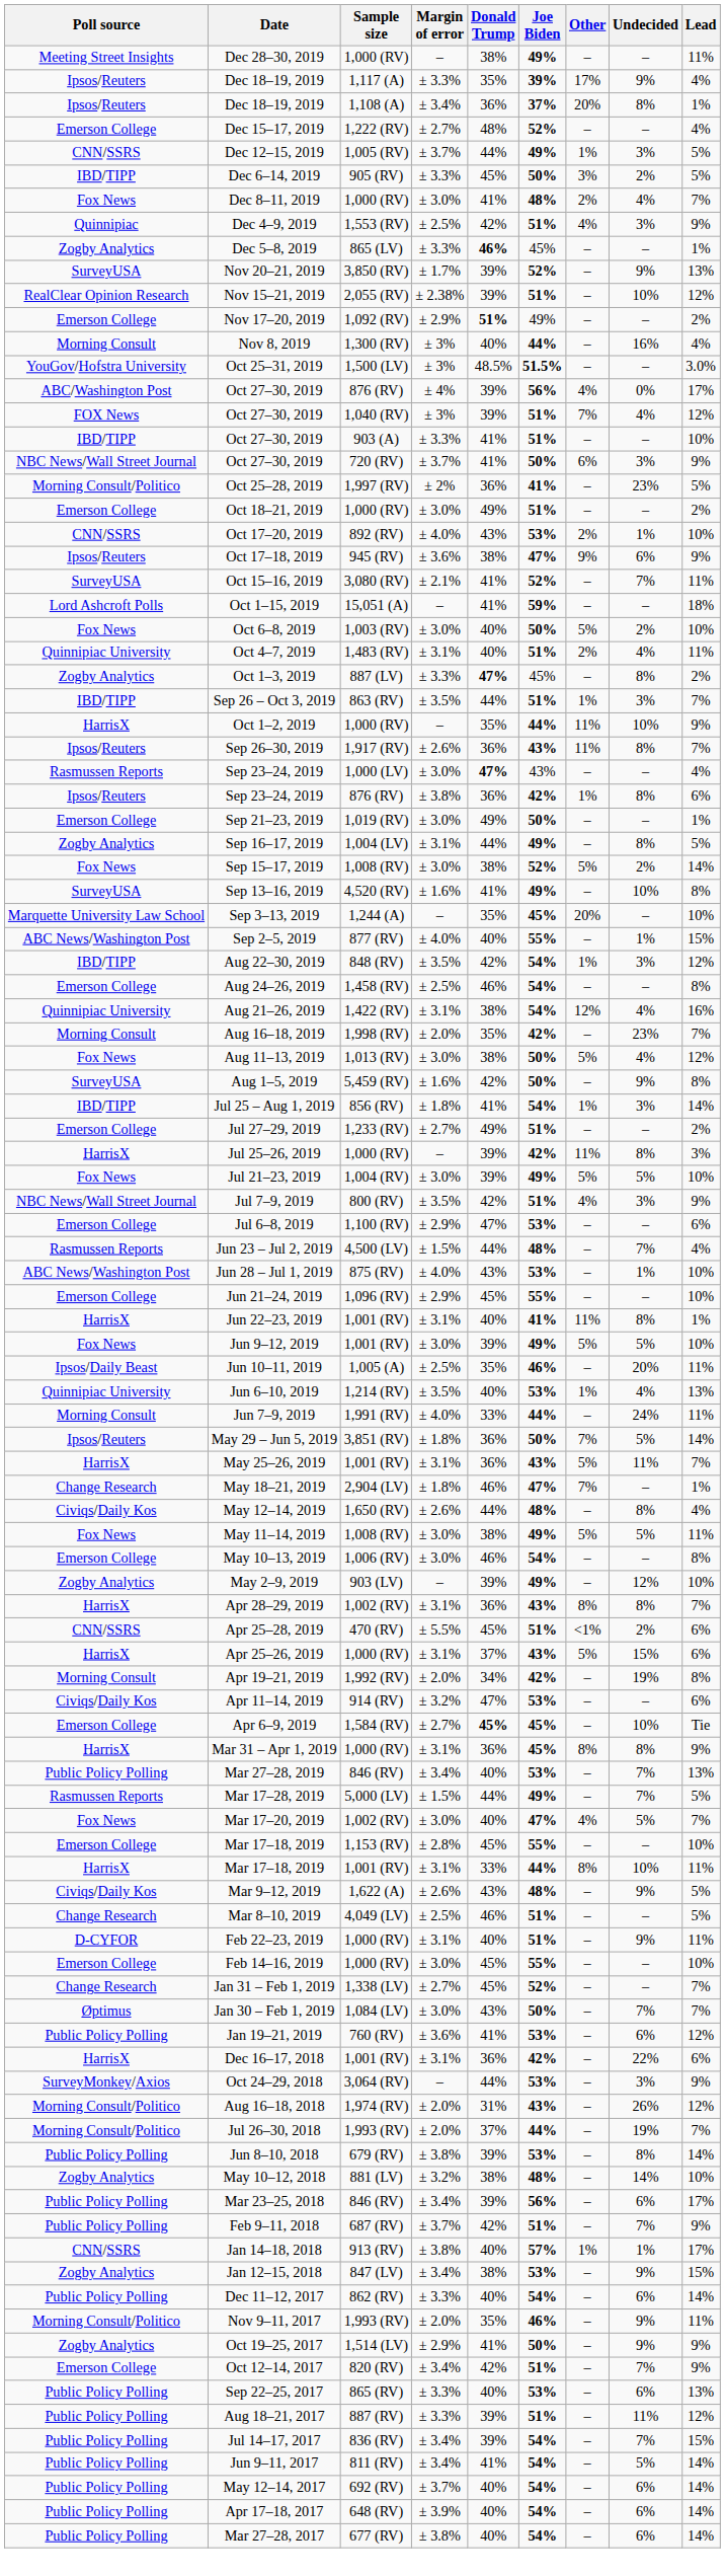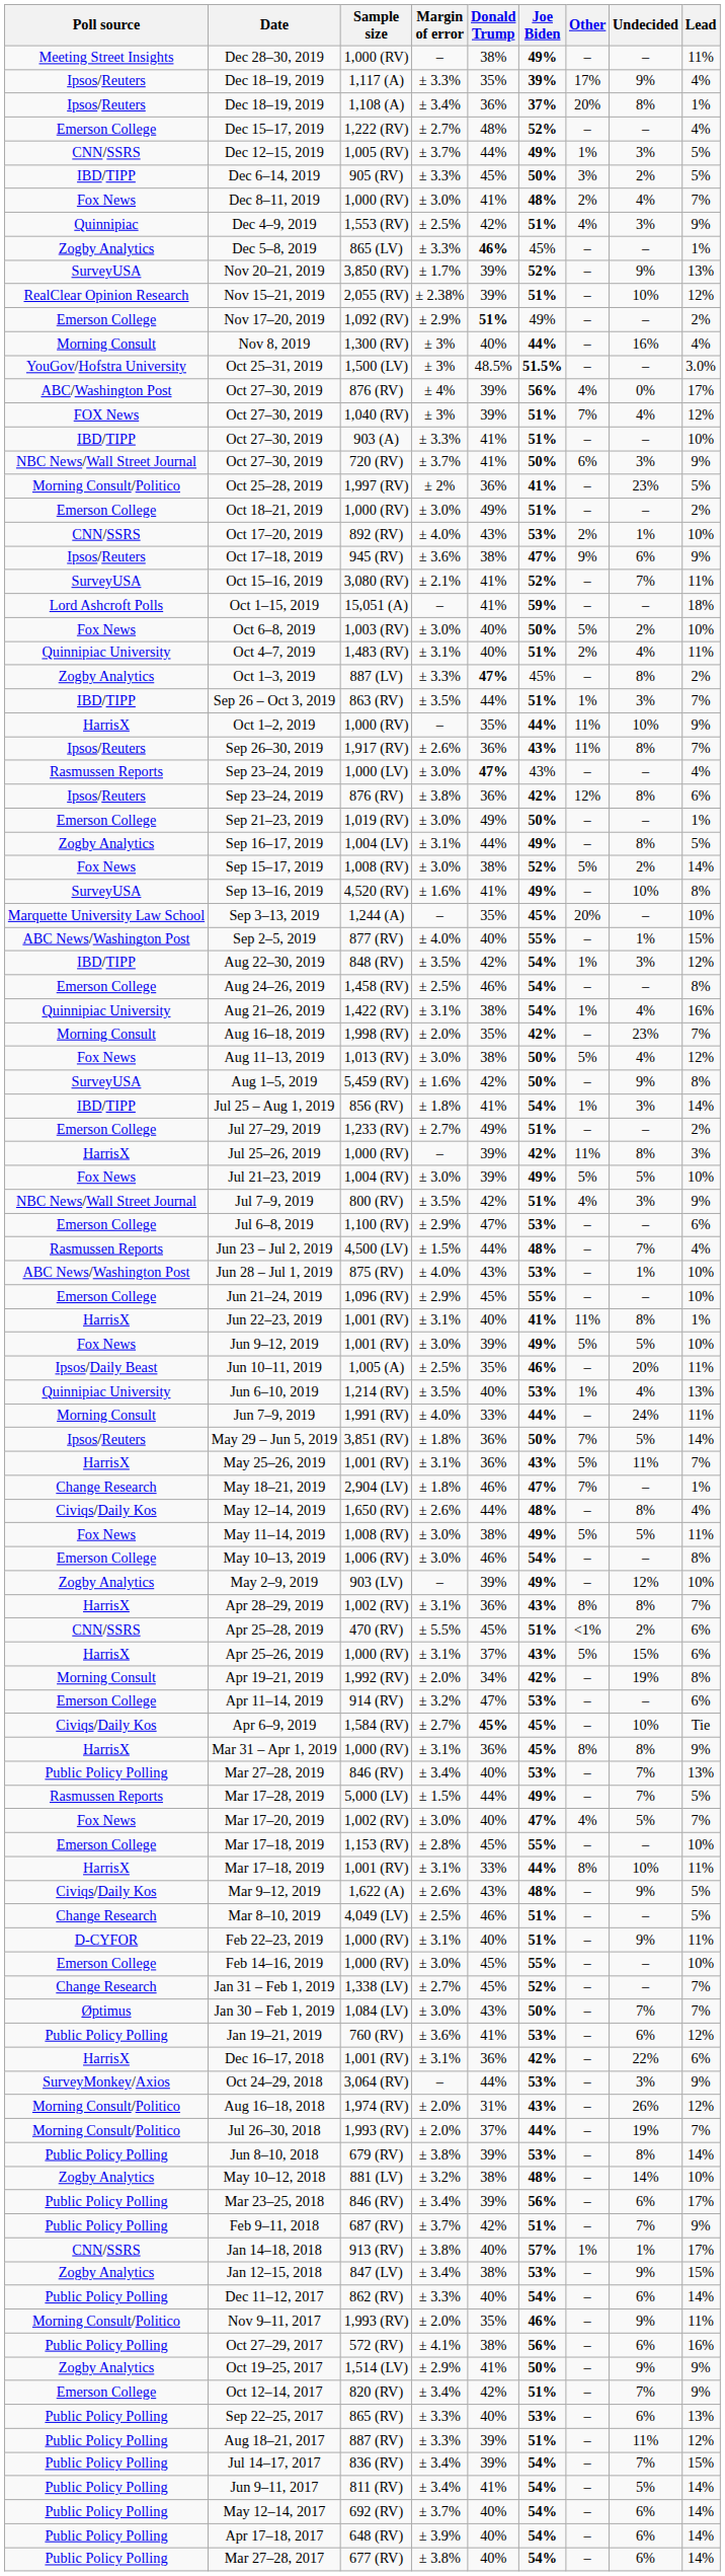Sep 23–24, 2019 / 876 (RV) | Other: 1% -> 12%
Aug 21–26, 2019 | Other: 12% -> 1%
Apr 11–14, 2019 | Poll source: Civiqs/Daily Kos -> Emerson College
Apr 6–9, 2019 | Poll source: Emerson College -> Civiqs/Daily Kos
+ row: Public Policy Polling | Oct 27–29, 2017 | 572 (RV) | ± 4.1% | 38% | 56% | – | 6% | 16%
